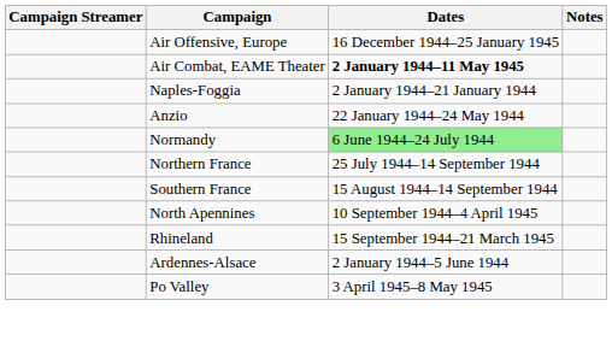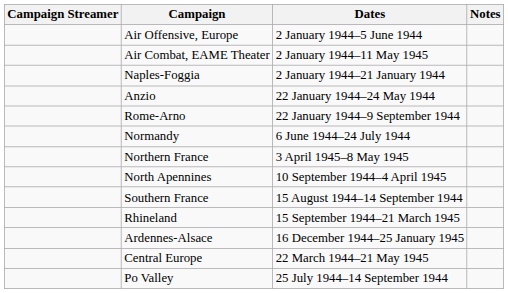Air Offensive, Europe | Dates: 16 December 1944–25 January 1945 -> 2 January 1944–5 June 1944
Air Combat, EAME Theater | Dates: bold -> normal
+ row: Rome-Arno | 22 January 1944–9 September 1944
Normandy | Dates: lightgreen background -> no background
Northern France | Dates: 25 July 1944–14 September 1944 -> 3 April 1945–8 May 1945
rows swapped: Southern France <-> North Apennines
Ardennes-Alsace | Dates: 2 January 1944–5 June 1944 -> 16 December 1944–25 January 1945
+ row: Central Europe | 22 March 1944–21 May 1945
Po Valley | Dates: 3 April 1945–8 May 1945 -> 25 July 1944–14 September 1944
